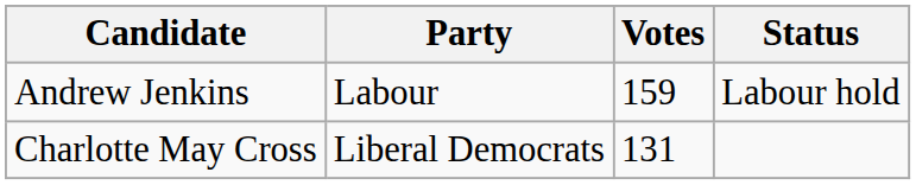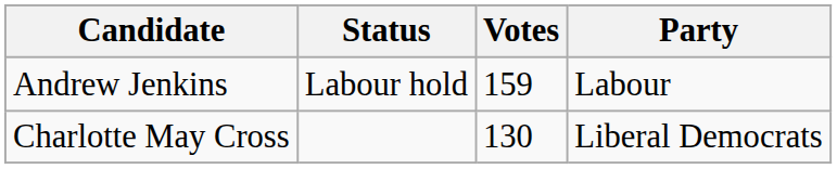columns swapped: Party <-> Status
Charlotte May Cross | Votes: 131 -> 130
